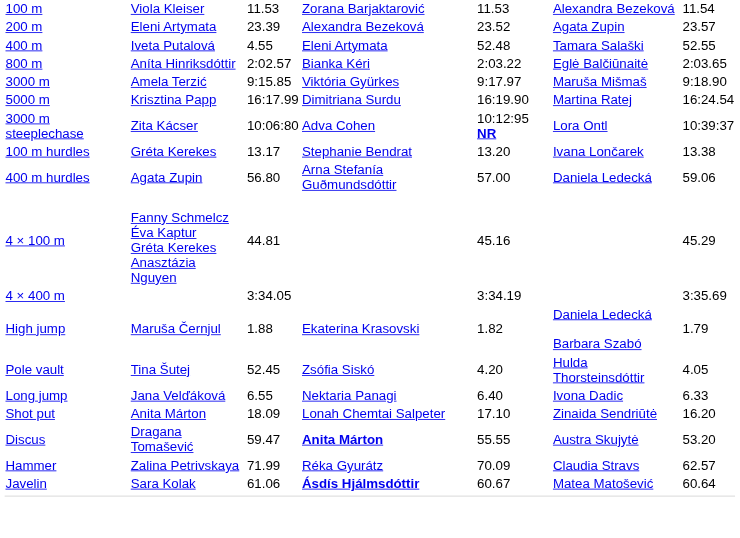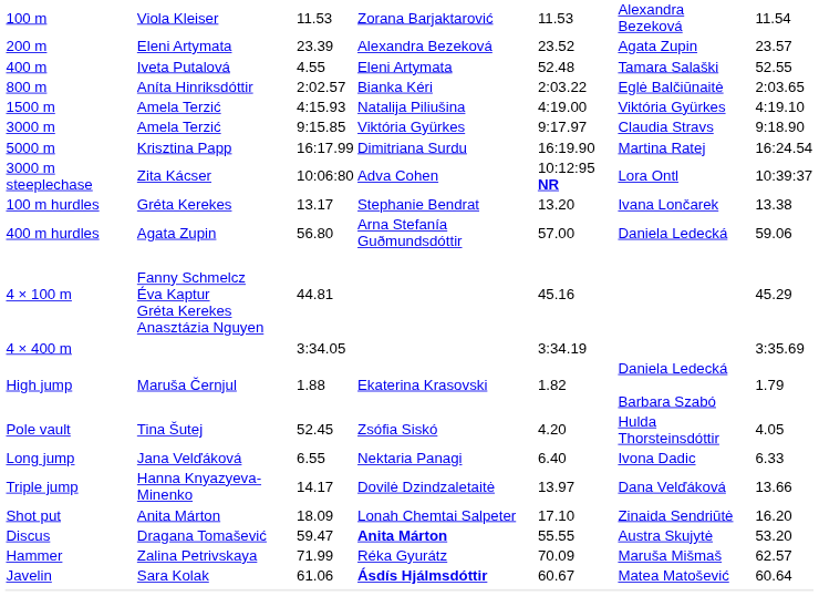+ row: 1500 m | Amela Terzić | 4:15.93 | Natalija Piliušina | 4:19.00 | Viktória Gyürkes | 4:19.10
3000 m | column 6: Maruša Mišmaš -> Claudia Stravs
+ row: Triple jump | Hanna Knyazyeva-Minenko | 14.17 | Dovilė Dzindzaletaitė | 13.97 | Dana Velďáková | 13.66
Hammer | column 6: Claudia Stravs -> Maruša Mišmaš
